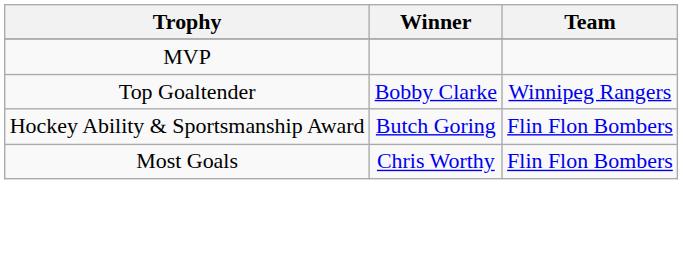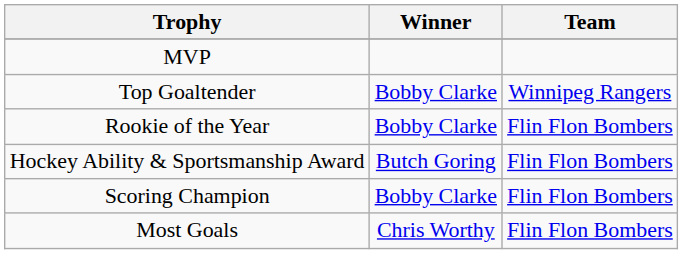+ row: Rookie of the Year | Bobby Clarke | Flin Flon Bombers
+ row: Scoring Champion | Bobby Clarke | Flin Flon Bombers
